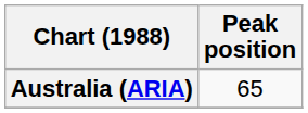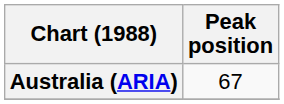Australia (ARIA) | Peak position: 65 -> 67
